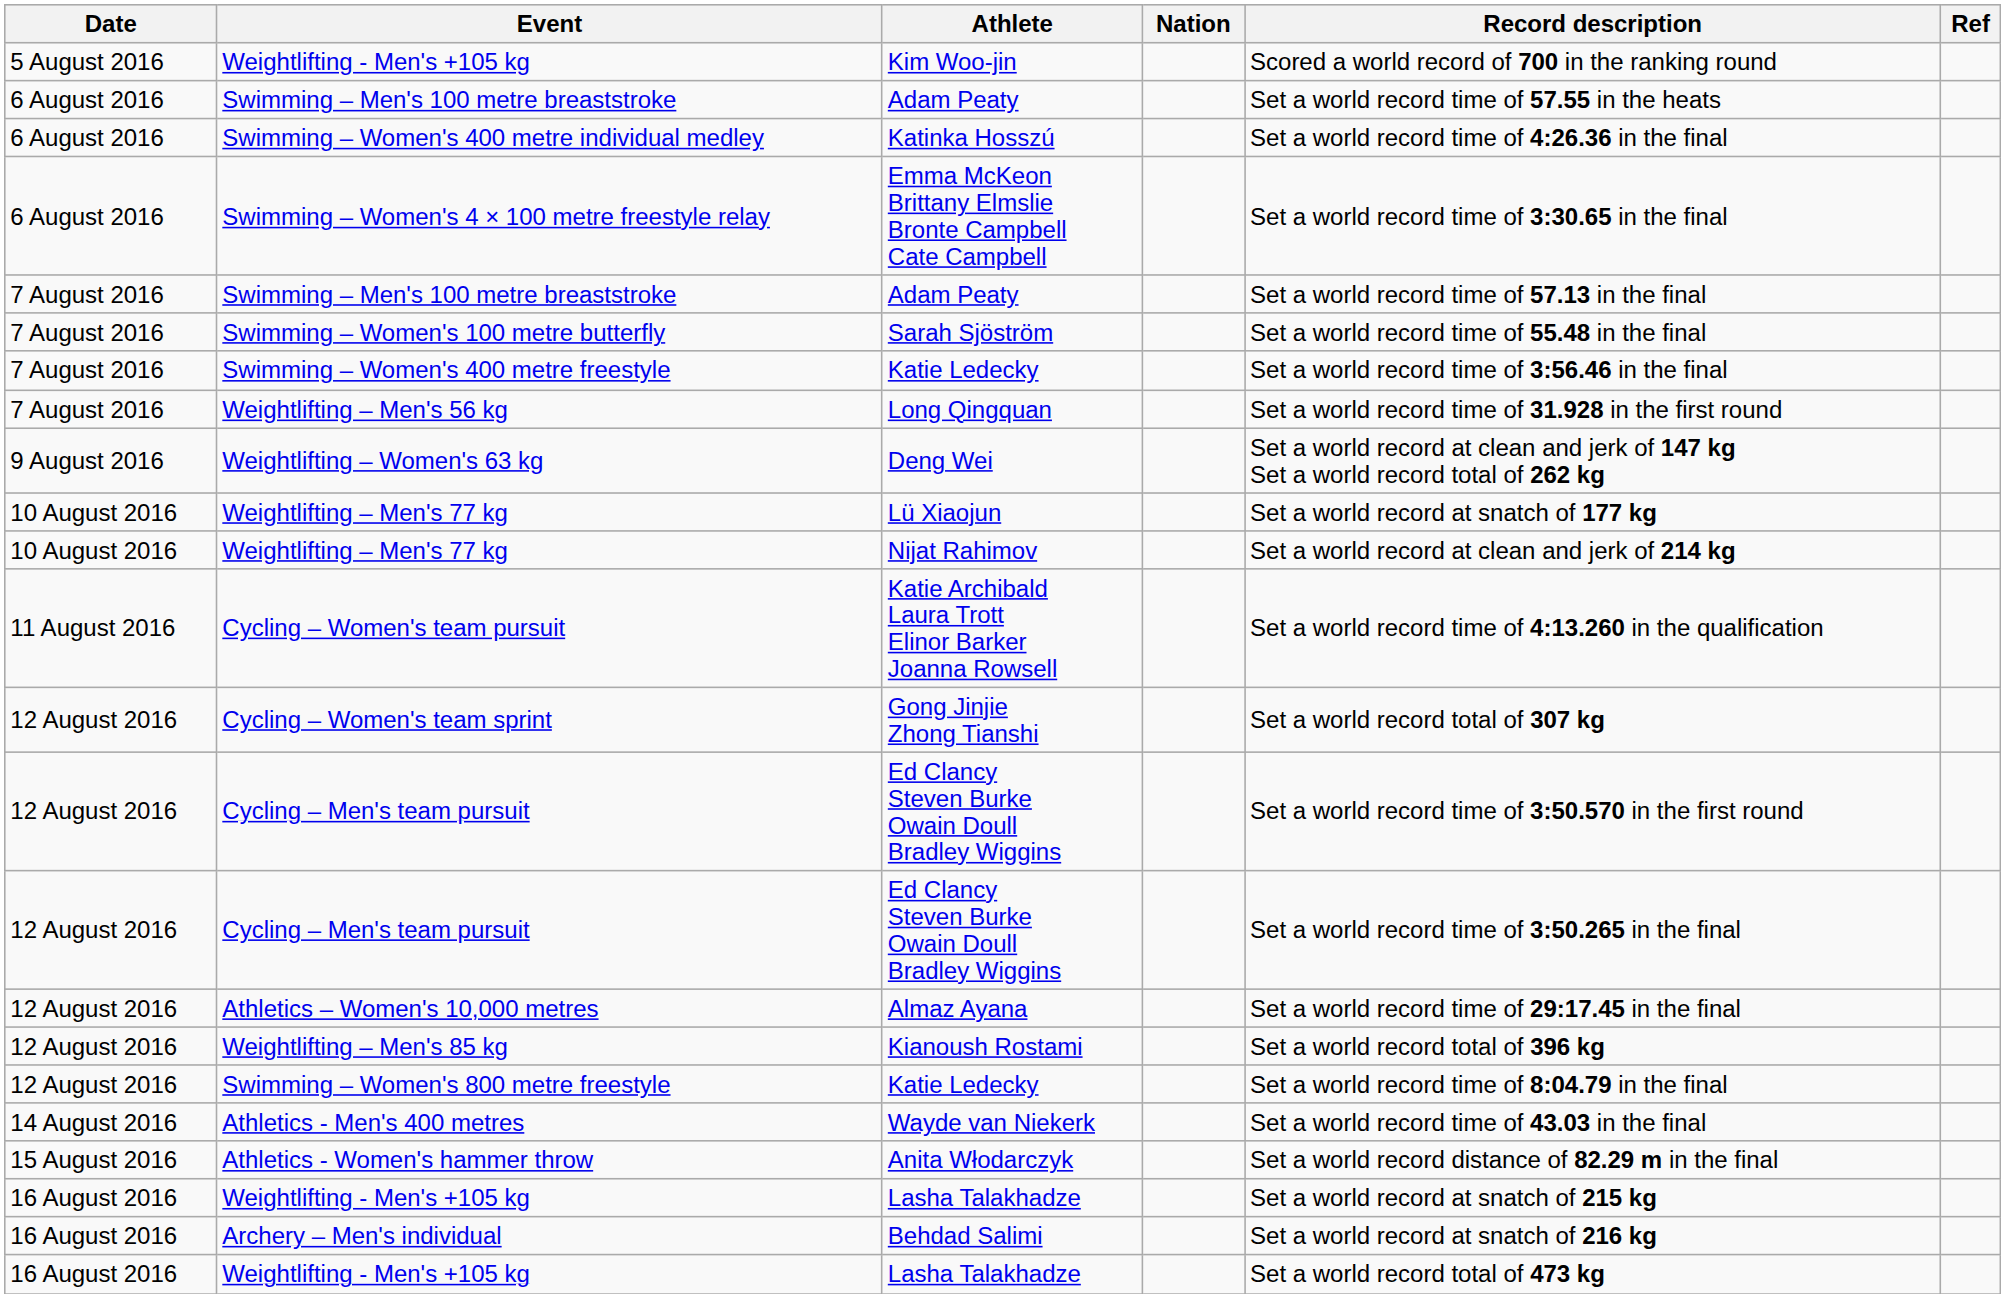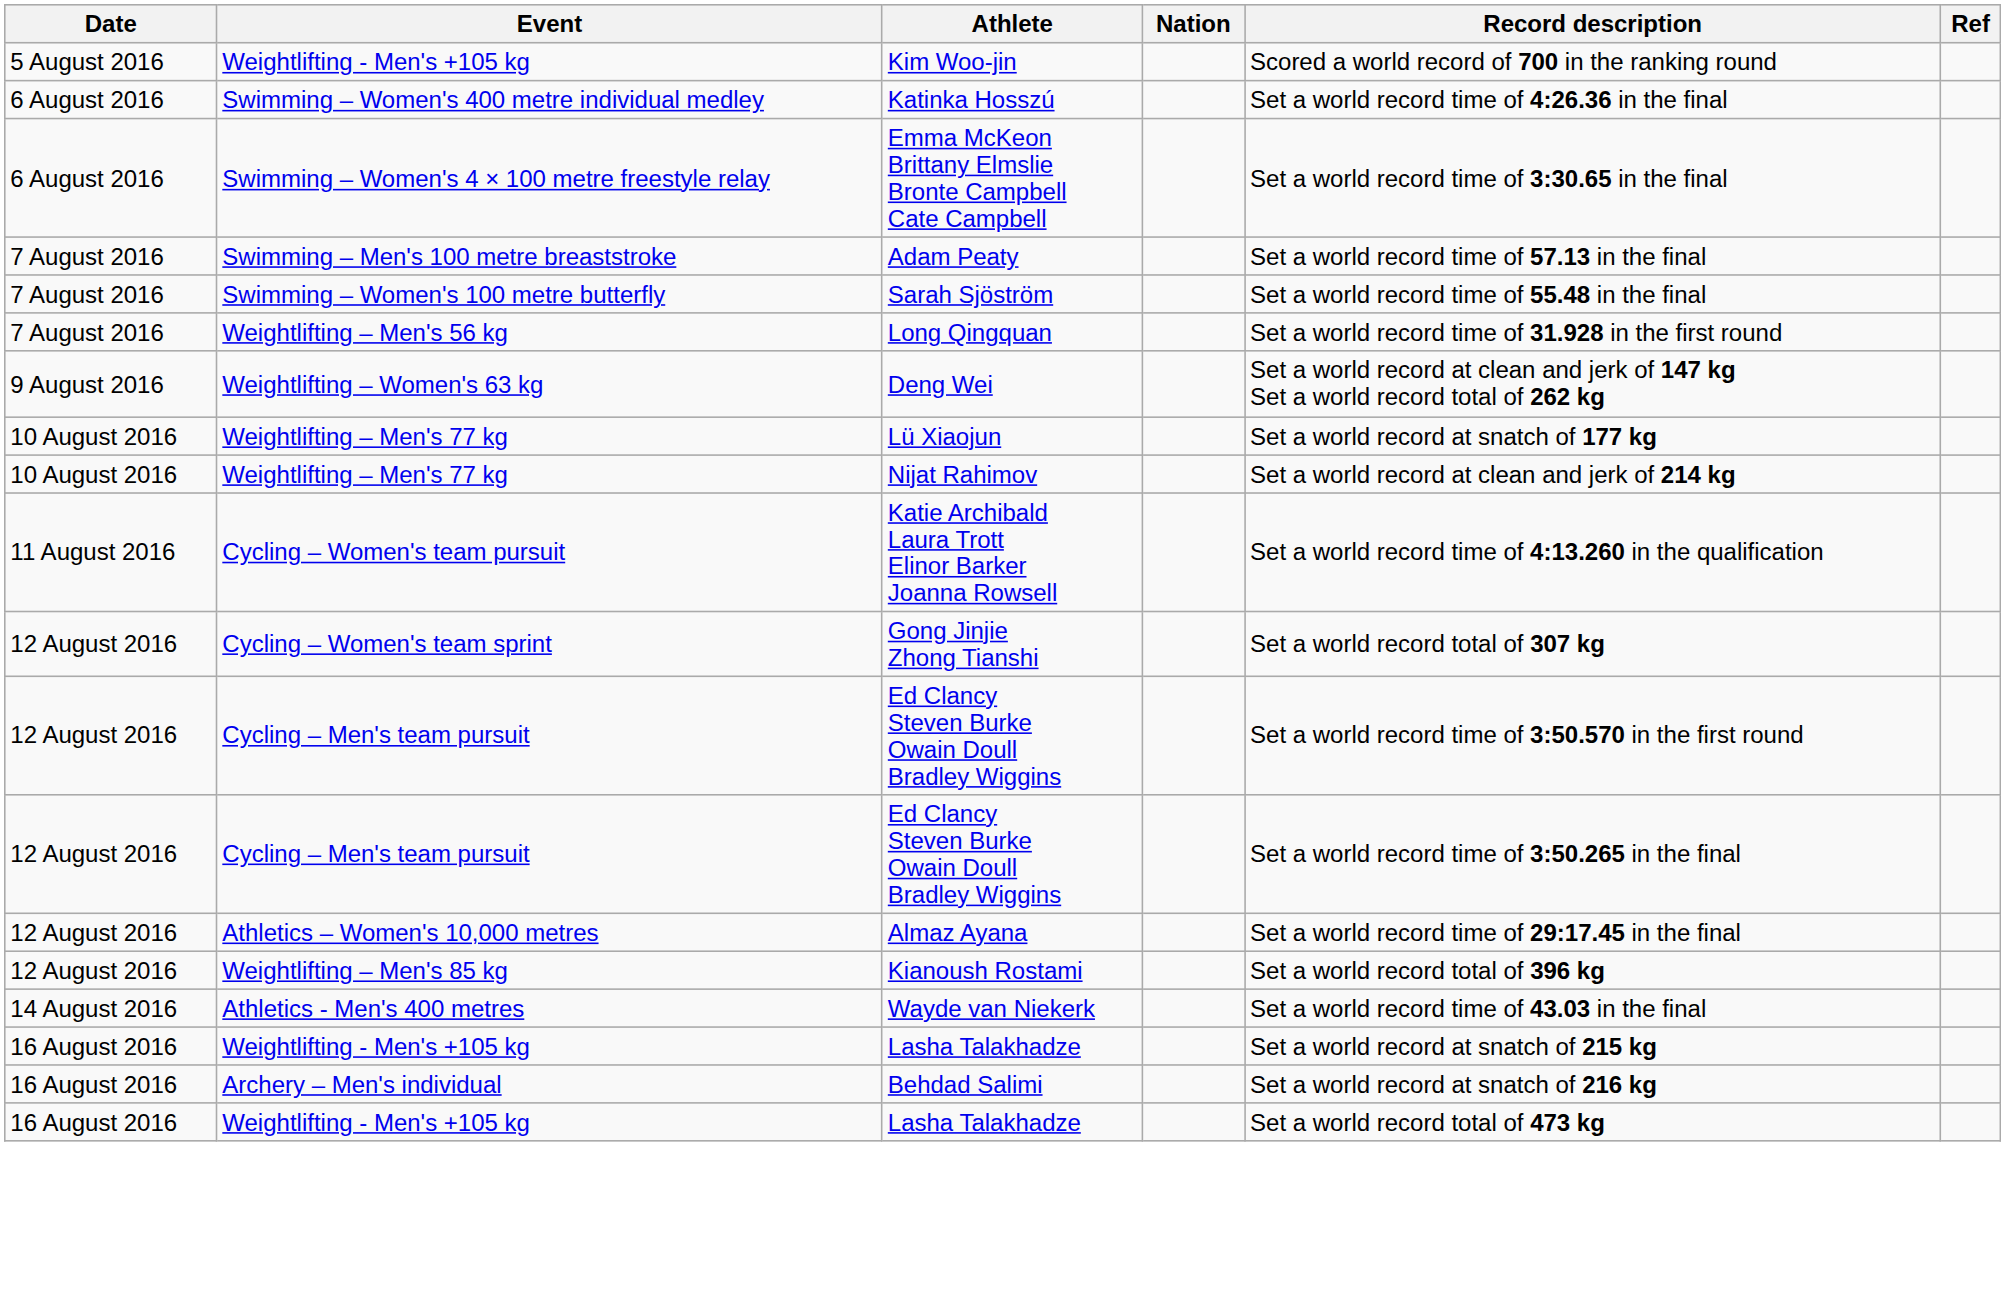- row: 6 August 2016 | Swimming – Men's 100 metre breaststroke | Adam Peaty | Set a world record time of 57.55 in the heats
- row: 7 August 2016 | Swimming – Women's 400 metre freestyle | Katie Ledecky | Set a world record time of 3:56.46 in the final
- row: 12 August 2016 | Swimming – Women's 800 metre freestyle | Katie Ledecky | Set a world record time of 8:04.79 in the final
- row: 15 August 2016 | Athletics - Women's hammer throw | Anita Włodarczyk | Set a world record distance of 82.29 m in the final
